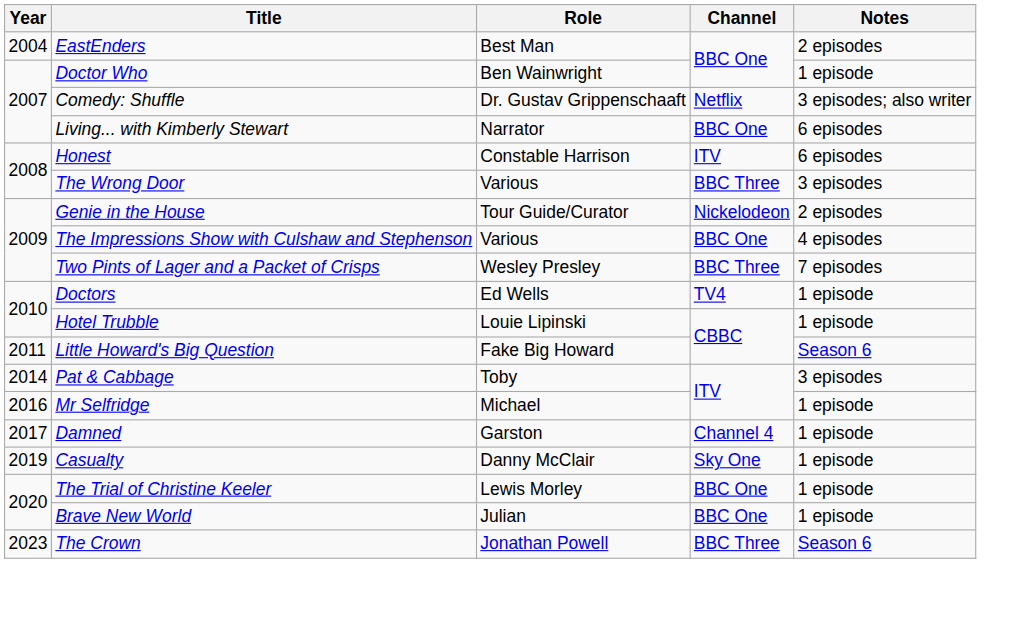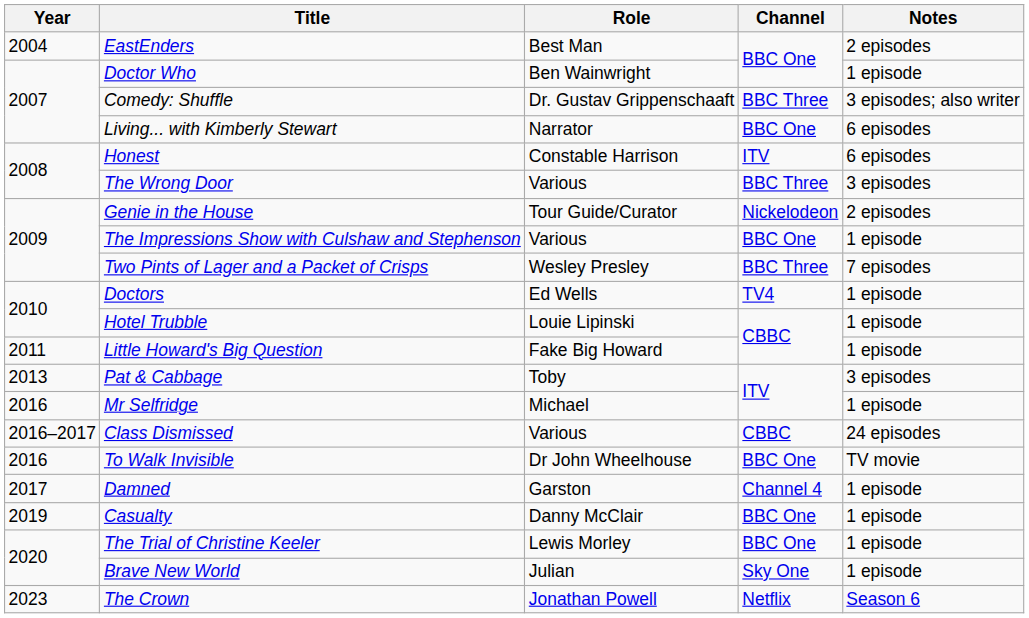Comedy: Shuffle | Channel: Netflix -> BBC Three
The Impressions Show with Culshaw and Stephenson | Notes: 4 episodes -> 1 episode
Little Howard's Big Question | Notes: Season 6 -> 1 episode
Pat & Cabbage | Year: 2014 -> 2013
+ row: 2016–2017 | Class Dismissed | Various | CBBC | 24 episodes
+ row: 2016 | To Walk Invisible | Dr John Wheelhouse | BBC One | TV movie
Casualty | Channel: Sky One -> BBC One
Brave New World | Channel: BBC One -> Sky One
The Crown | Channel: BBC Three -> Netflix
